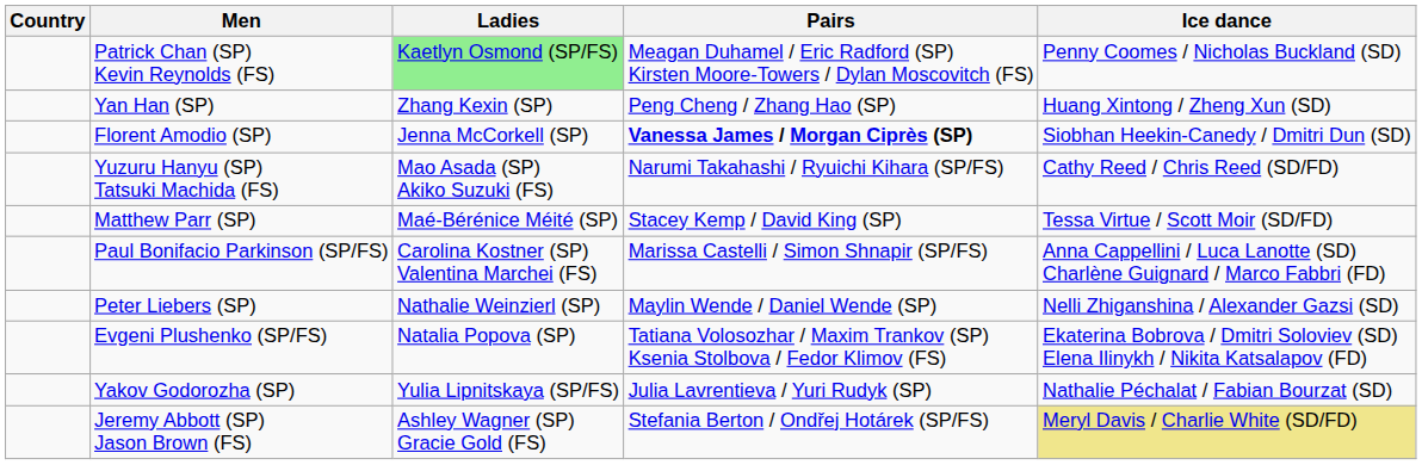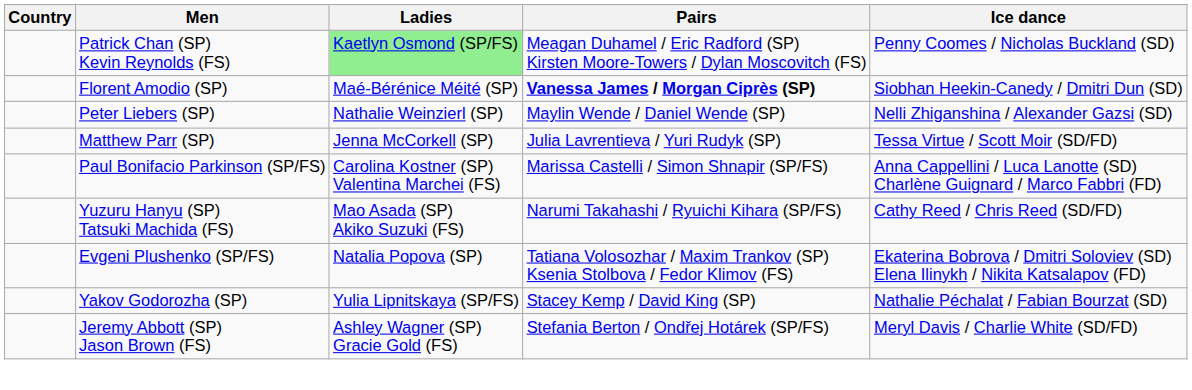- row: Yan Han (SP) | Zhang Kexin (SP) | Peng Cheng / Zhang Hao (SP) | Huang Xintong / Zheng Xun (SD)
Florent Amodio (SP) | Ladies: Jenna McCorkell (SP) -> Maé-Bérénice Méité (SP)
rows swapped: Peter Liebers (SP) <-> Yuzuru Hanyu (SP) Tatsuki Machida (FS)
Matthew Parr (SP) | Ladies: Maé-Bérénice Méité (SP) -> Jenna McCorkell (SP)
Matthew Parr (SP) | Pairs: Stacey Kemp / David King (SP) -> Julia Lavrentieva / Yuri Rudyk (SP)
Yakov Godorozha (SP) | Pairs: Julia Lavrentieva / Yuri Rudyk (SP) -> Stacey Kemp / David King (SP)
Jeremy Abbott (SP) Jason Brown (FS) | Ice dance: khaki background -> no background
